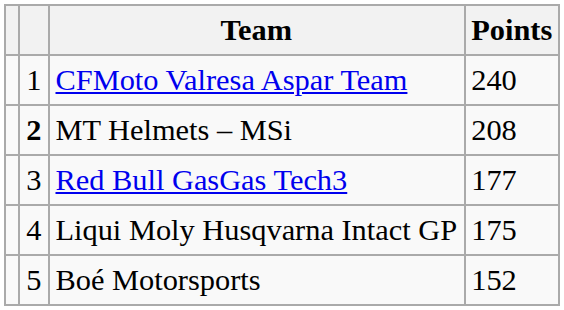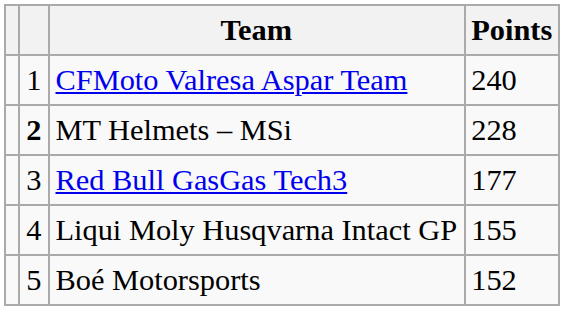MT Helmets – MSi | Points: 208 -> 228
Liqui Moly Husqvarna Intact GP | Points: 175 -> 155
